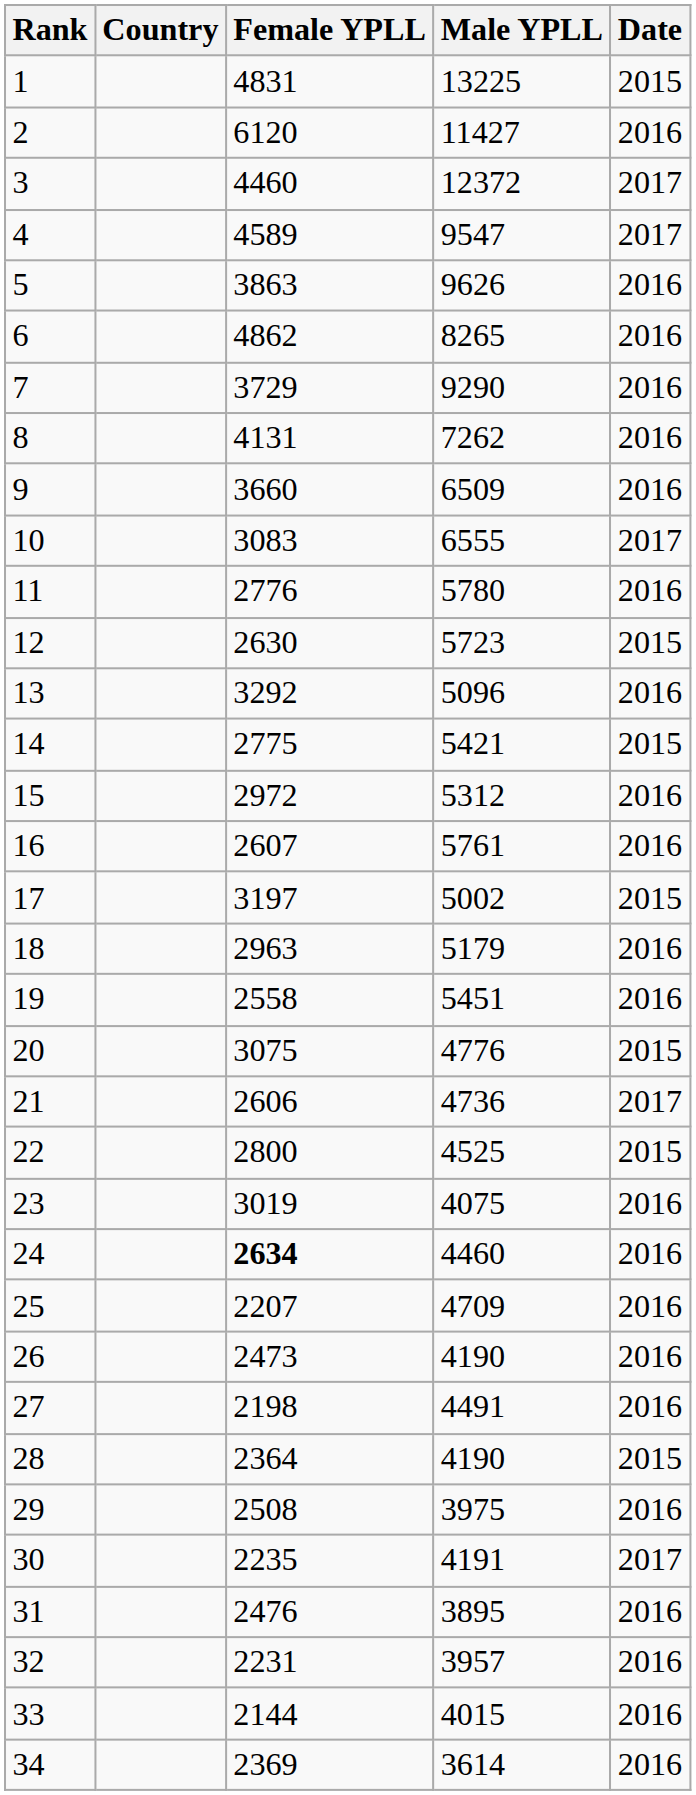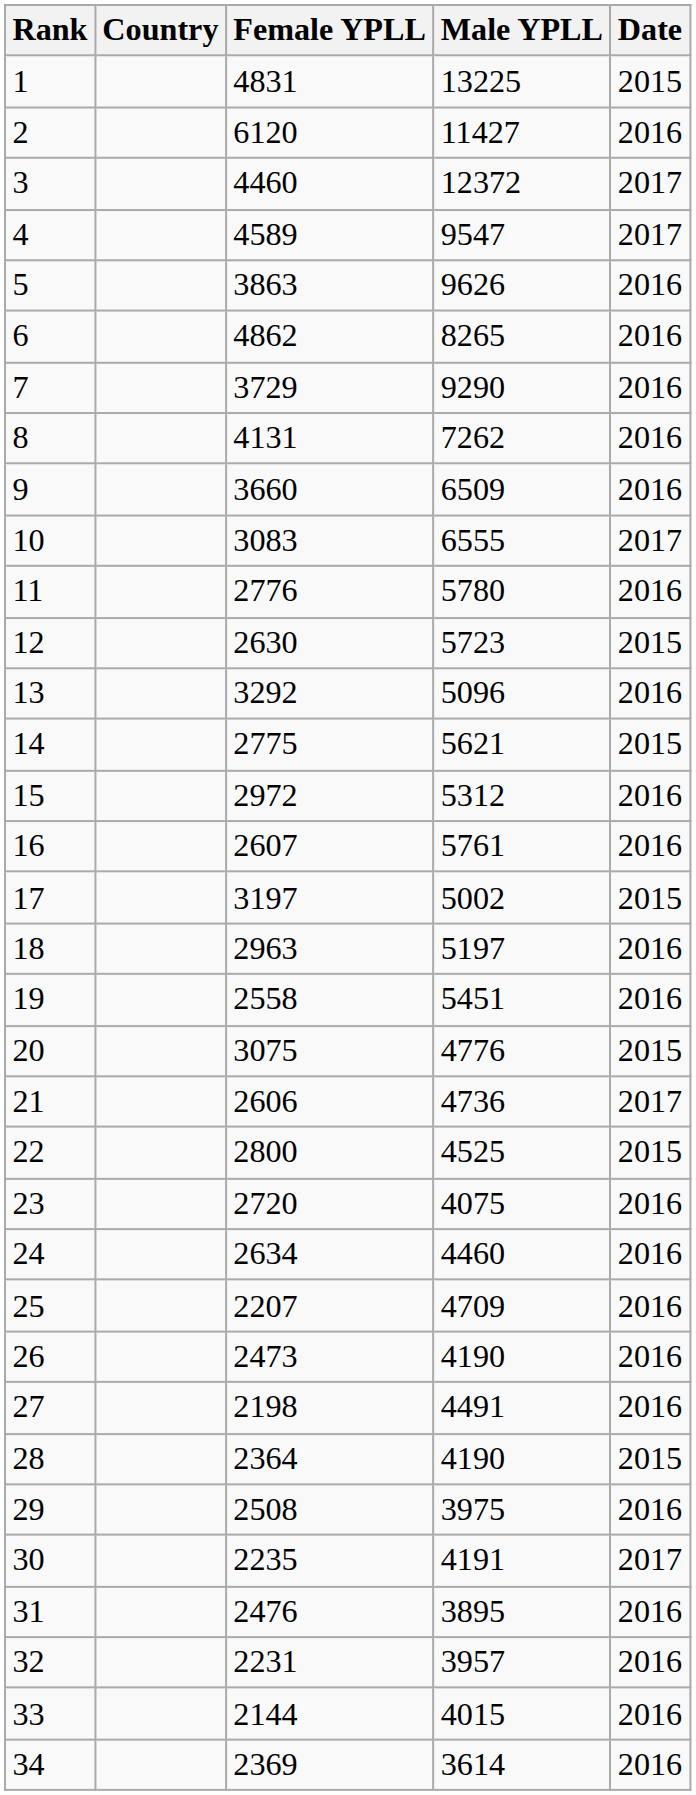14 | Male YPLL: 5421 -> 5621
18 | Male YPLL: 5179 -> 5197
23 | Female YPLL: 3019 -> 2720
24 | Female YPLL: bold -> normal
